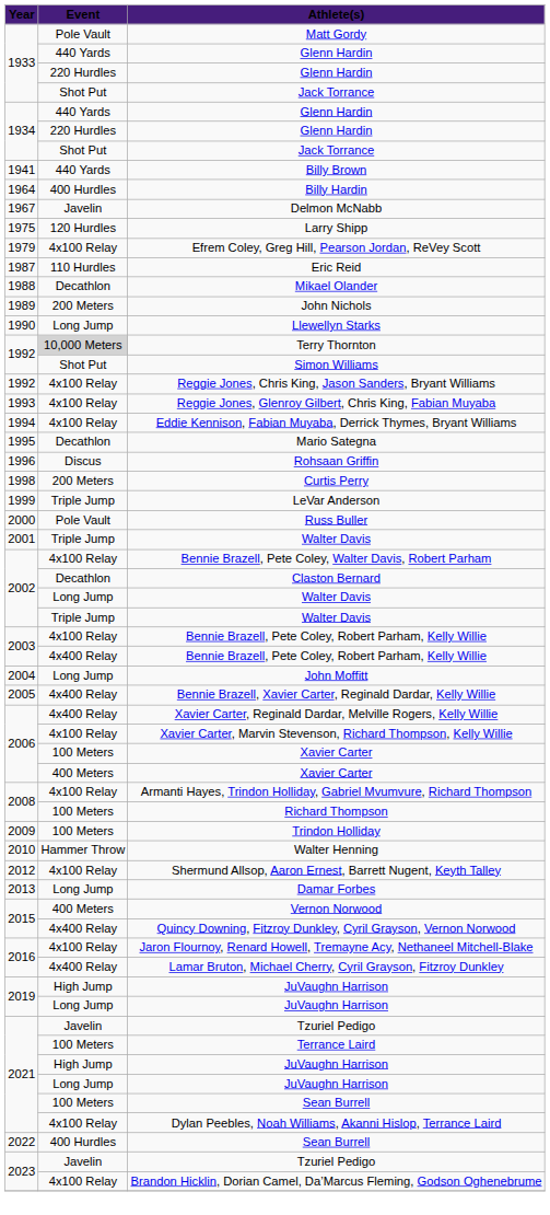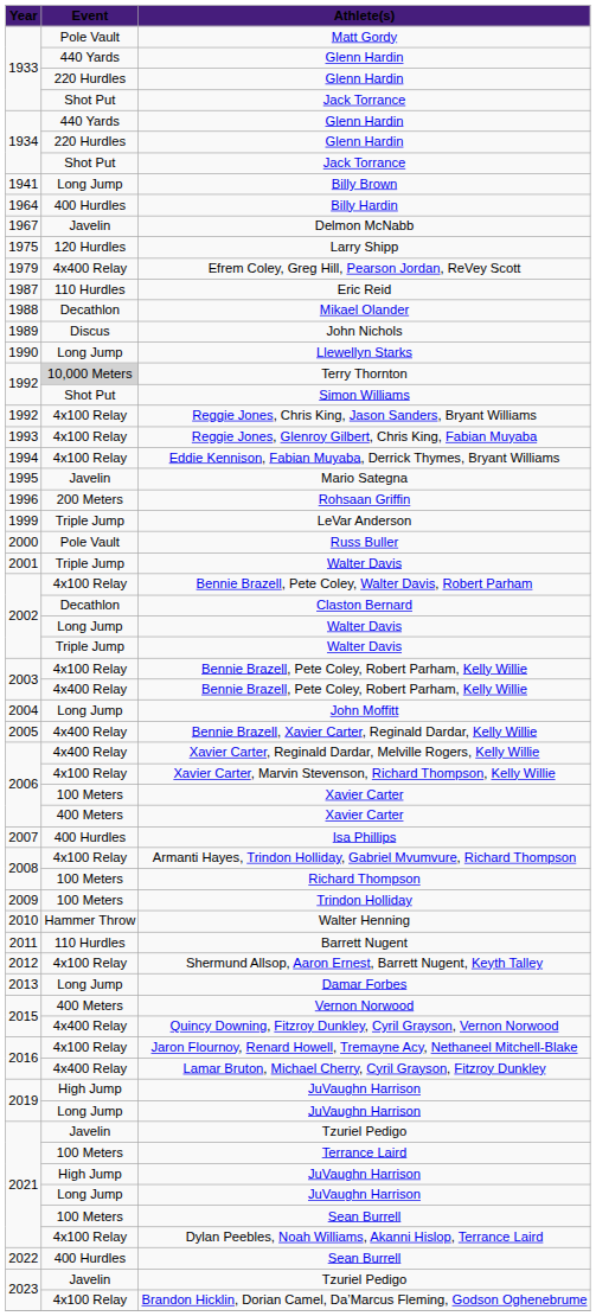Billy Brown | Event: 440 Yards -> Long Jump
Efrem Coley, Greg Hill, Pearson Jordan, ReVey Scott | Event: 4x100 Relay -> 4x400 Relay
John Nichols | Event: 200 Meters -> Discus
Mario Sategna | Event: Decathlon -> Javelin
Rohsaan Griffin | Event: Discus -> 200 Meters
- row: 1998 | 200 Meters | Curtis Perry
+ row: 2007 | 400 Hurdles | Isa Phillips
+ row: 2011 | 110 Hurdles | Barrett Nugent
